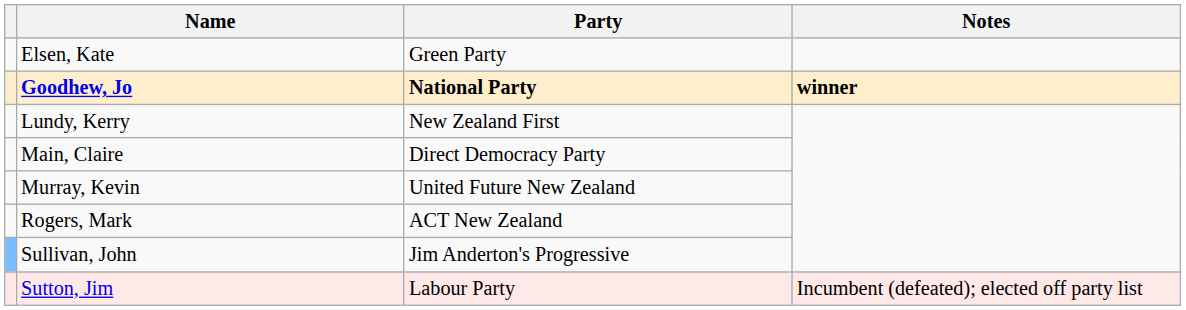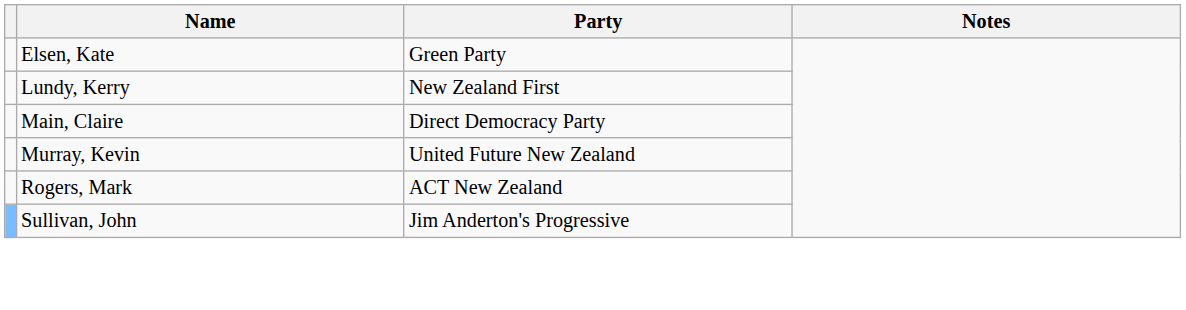- row: Goodhew, Jo | National Party | winner
- row: Sutton, Jim | Labour Party | Incumbent (defeated); elected off party list
